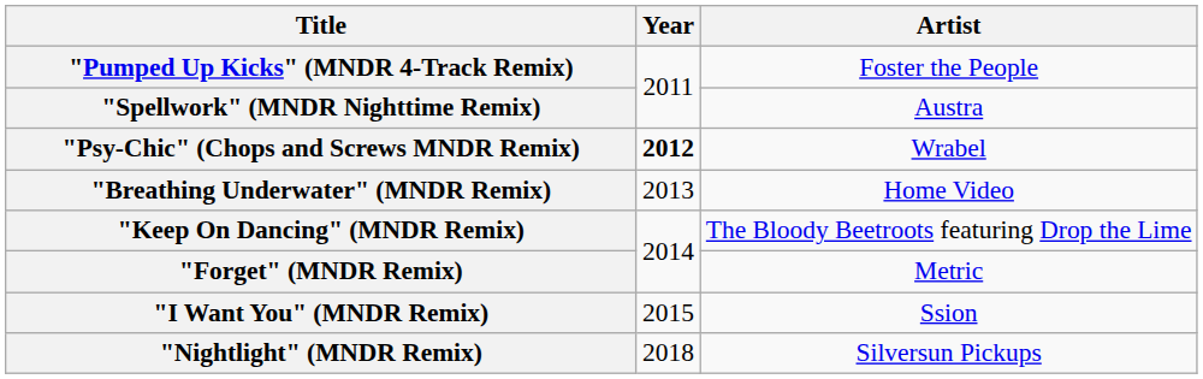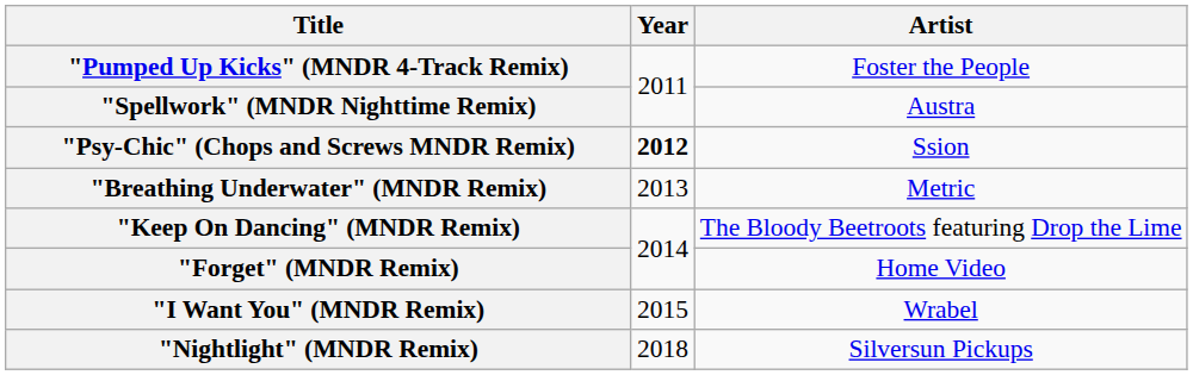"Psy-Chic" (Chops and Screws MNDR Remix) | Artist: Wrabel -> Ssion
"Breathing Underwater" (MNDR Remix) | Artist: Home Video -> Metric
"Forget" (MNDR Remix) | Artist: Metric -> Home Video
"I Want You" (MNDR Remix) | Artist: Ssion -> Wrabel
